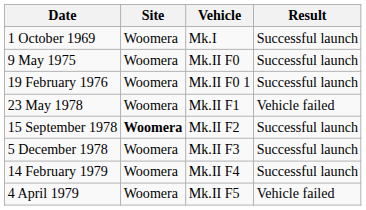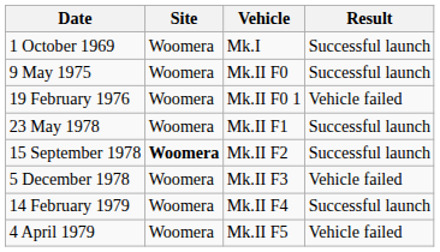19 February 1976 | Result: Successful launch -> Vehicle failed
23 May 1978 | Result: Vehicle failed -> Successful launch
5 December 1978 | Result: Successful launch -> Vehicle failed
